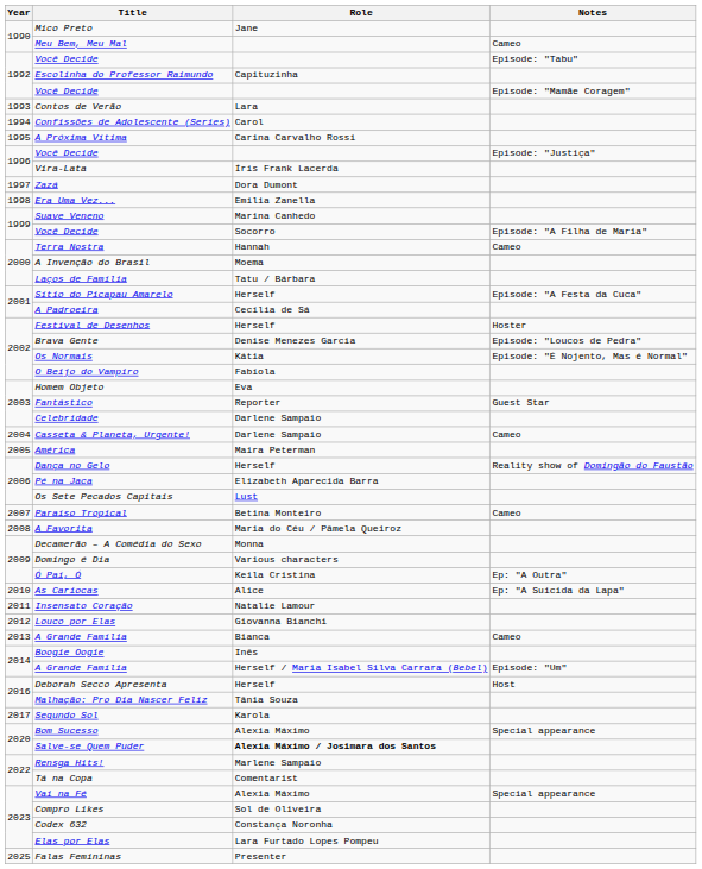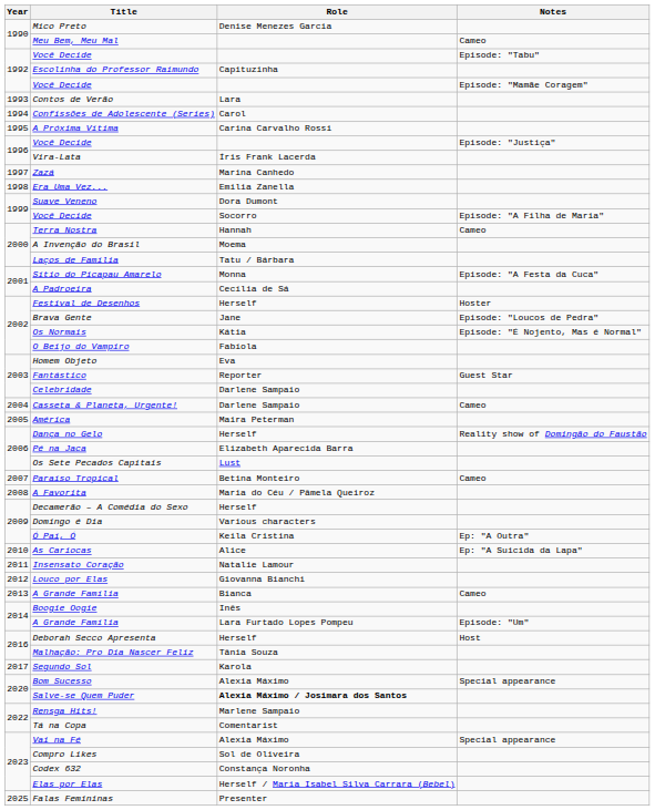Mico Preto | Role: Jane -> Denise Menezes Garcia
Zazá | Role: Dora Dumont -> Marina Canhedo
Suave Veneno | Role: Marina Canhedo -> Dora Dumont
Sítio do Picapau Amarelo | Role: Herself -> Monna
Brava Gente | Role: Denise Menezes Garcia -> Jane
Decamerão – A Comédia do Sexo | Role: Monna -> Herself
A Grande Família / Episode: "Um" | Role: Herself / Maria Isabel Silva Carrara (Bebel) -> Lara Furtado Lopes Pompeu
Elas por Elas | Role: Lara Furtado Lopes Pompeu -> Herself / Maria Isabel Silva Carrara (Bebel)
